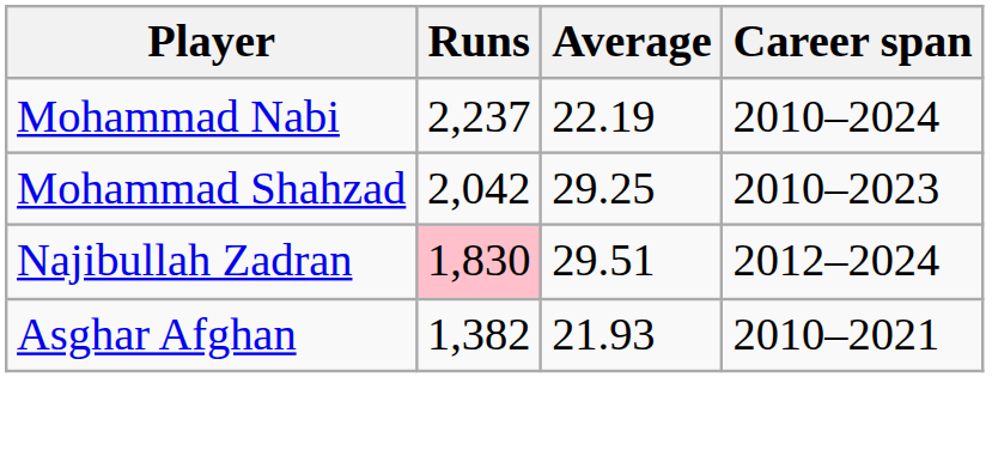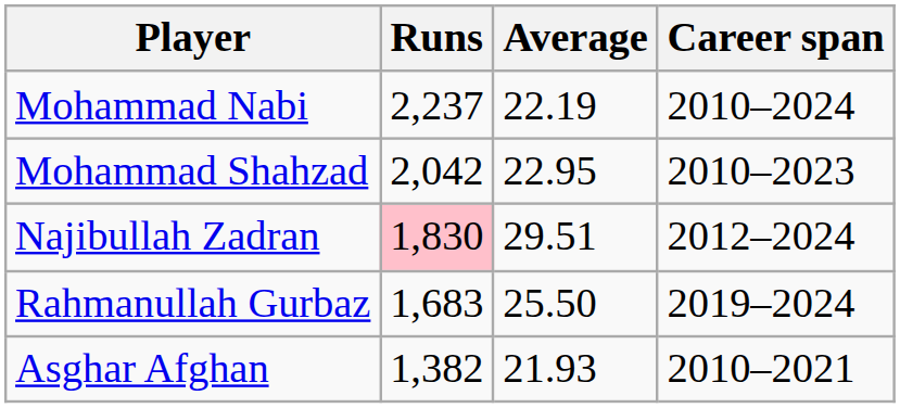Mohammad Shahzad | Average: 29.25 -> 22.95
+ row: Rahmanullah Gurbaz | 1,683 | 25.50 | 2019–2024
